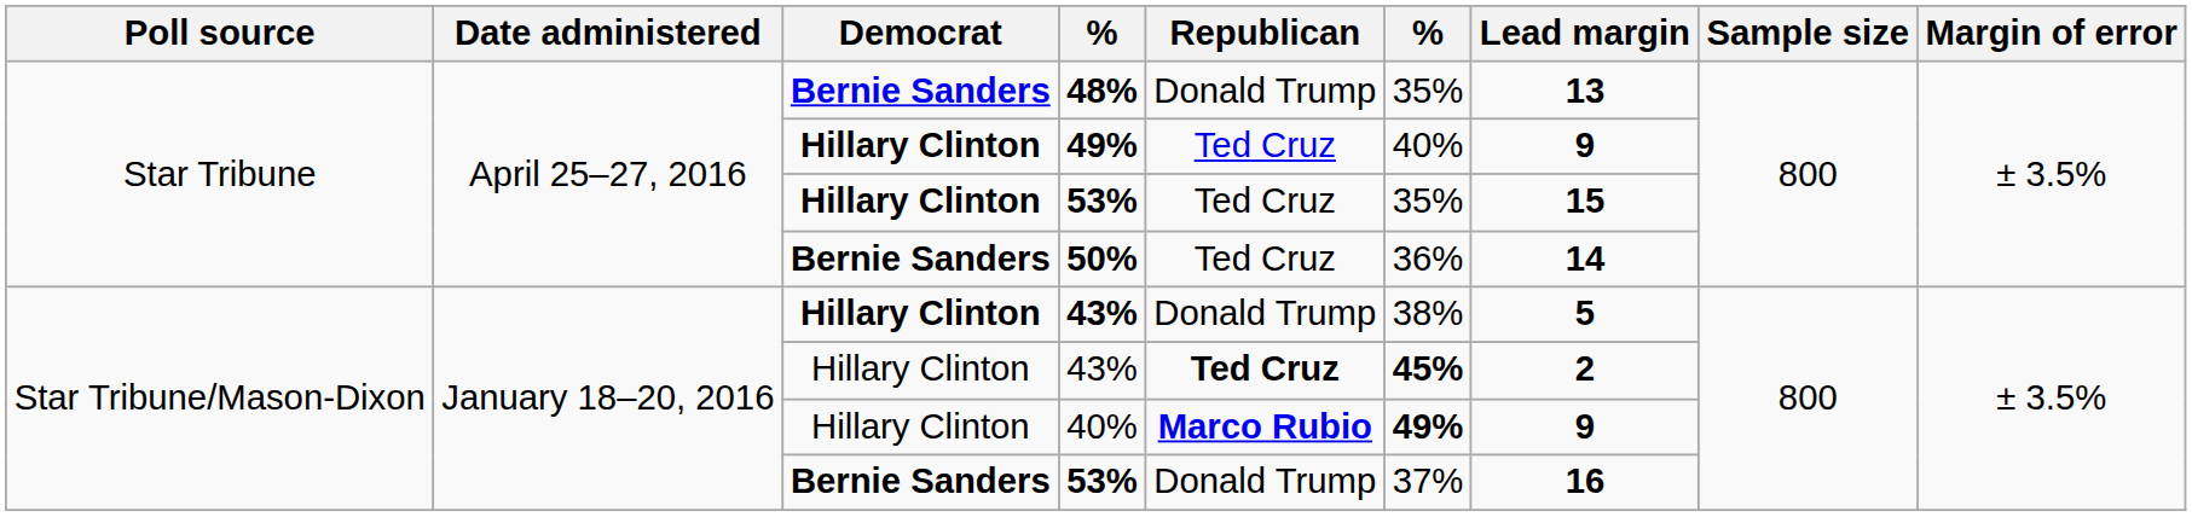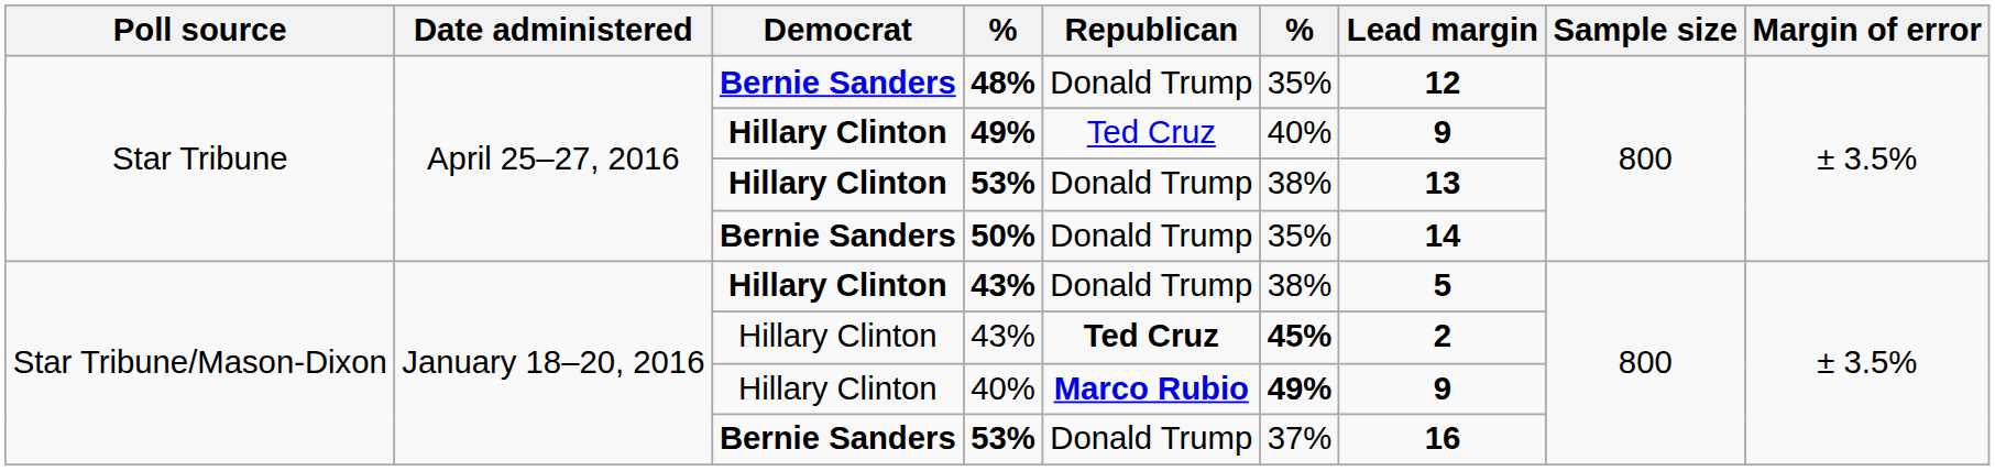48% | Lead margin: 13 -> 12
Star Tribune / 53% | Republican: Ted Cruz -> Donald Trump
Star Tribune / 53% | column 6: 35% -> 38%
Star Tribune / 53% | Lead margin: 15 -> 13
50% | Republican: Ted Cruz -> Donald Trump
50% | column 6: 36% -> 35%
